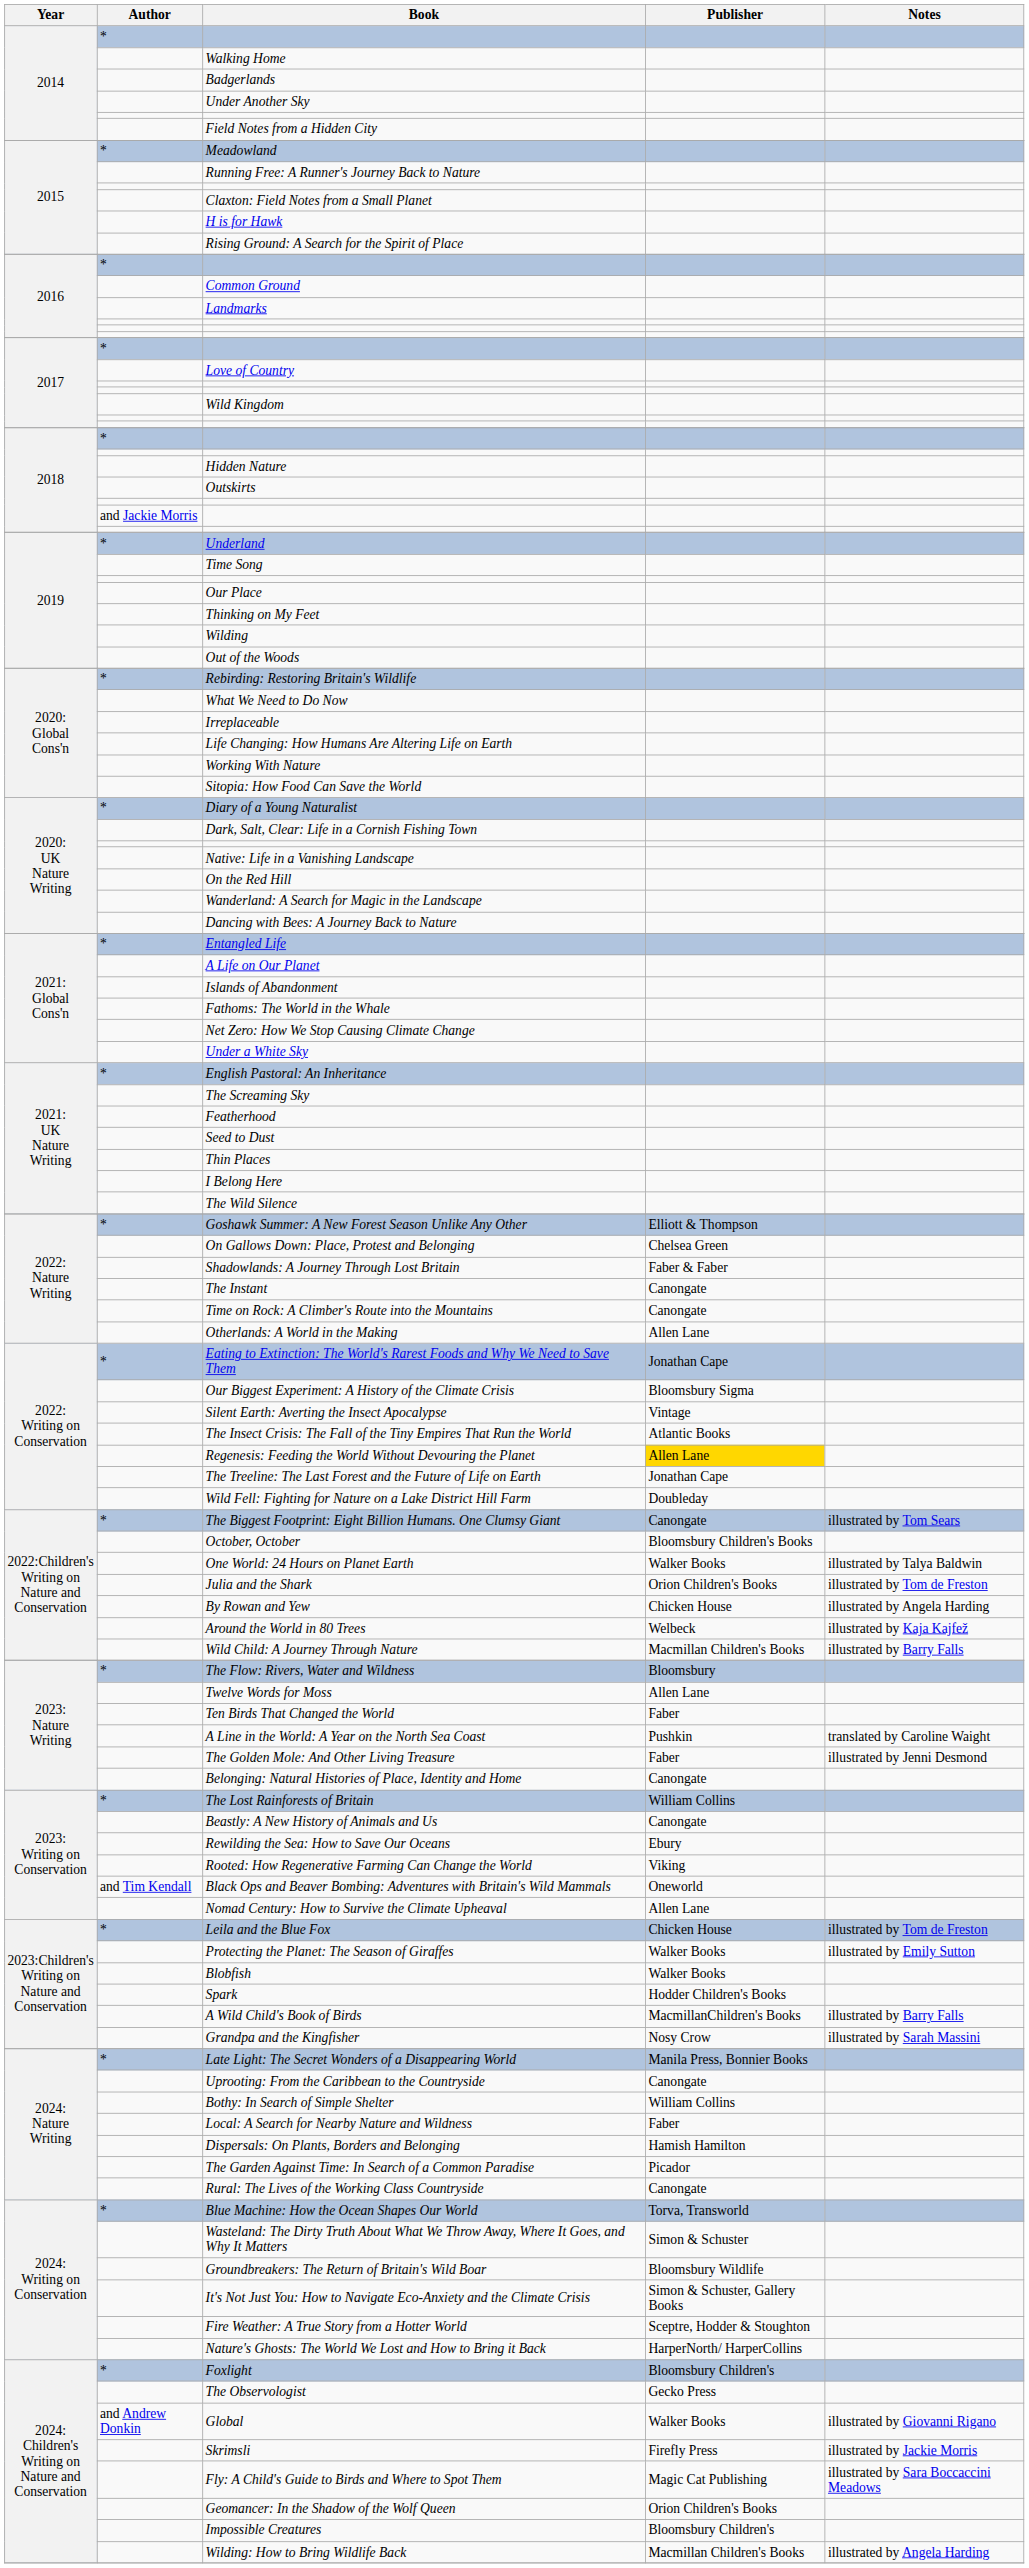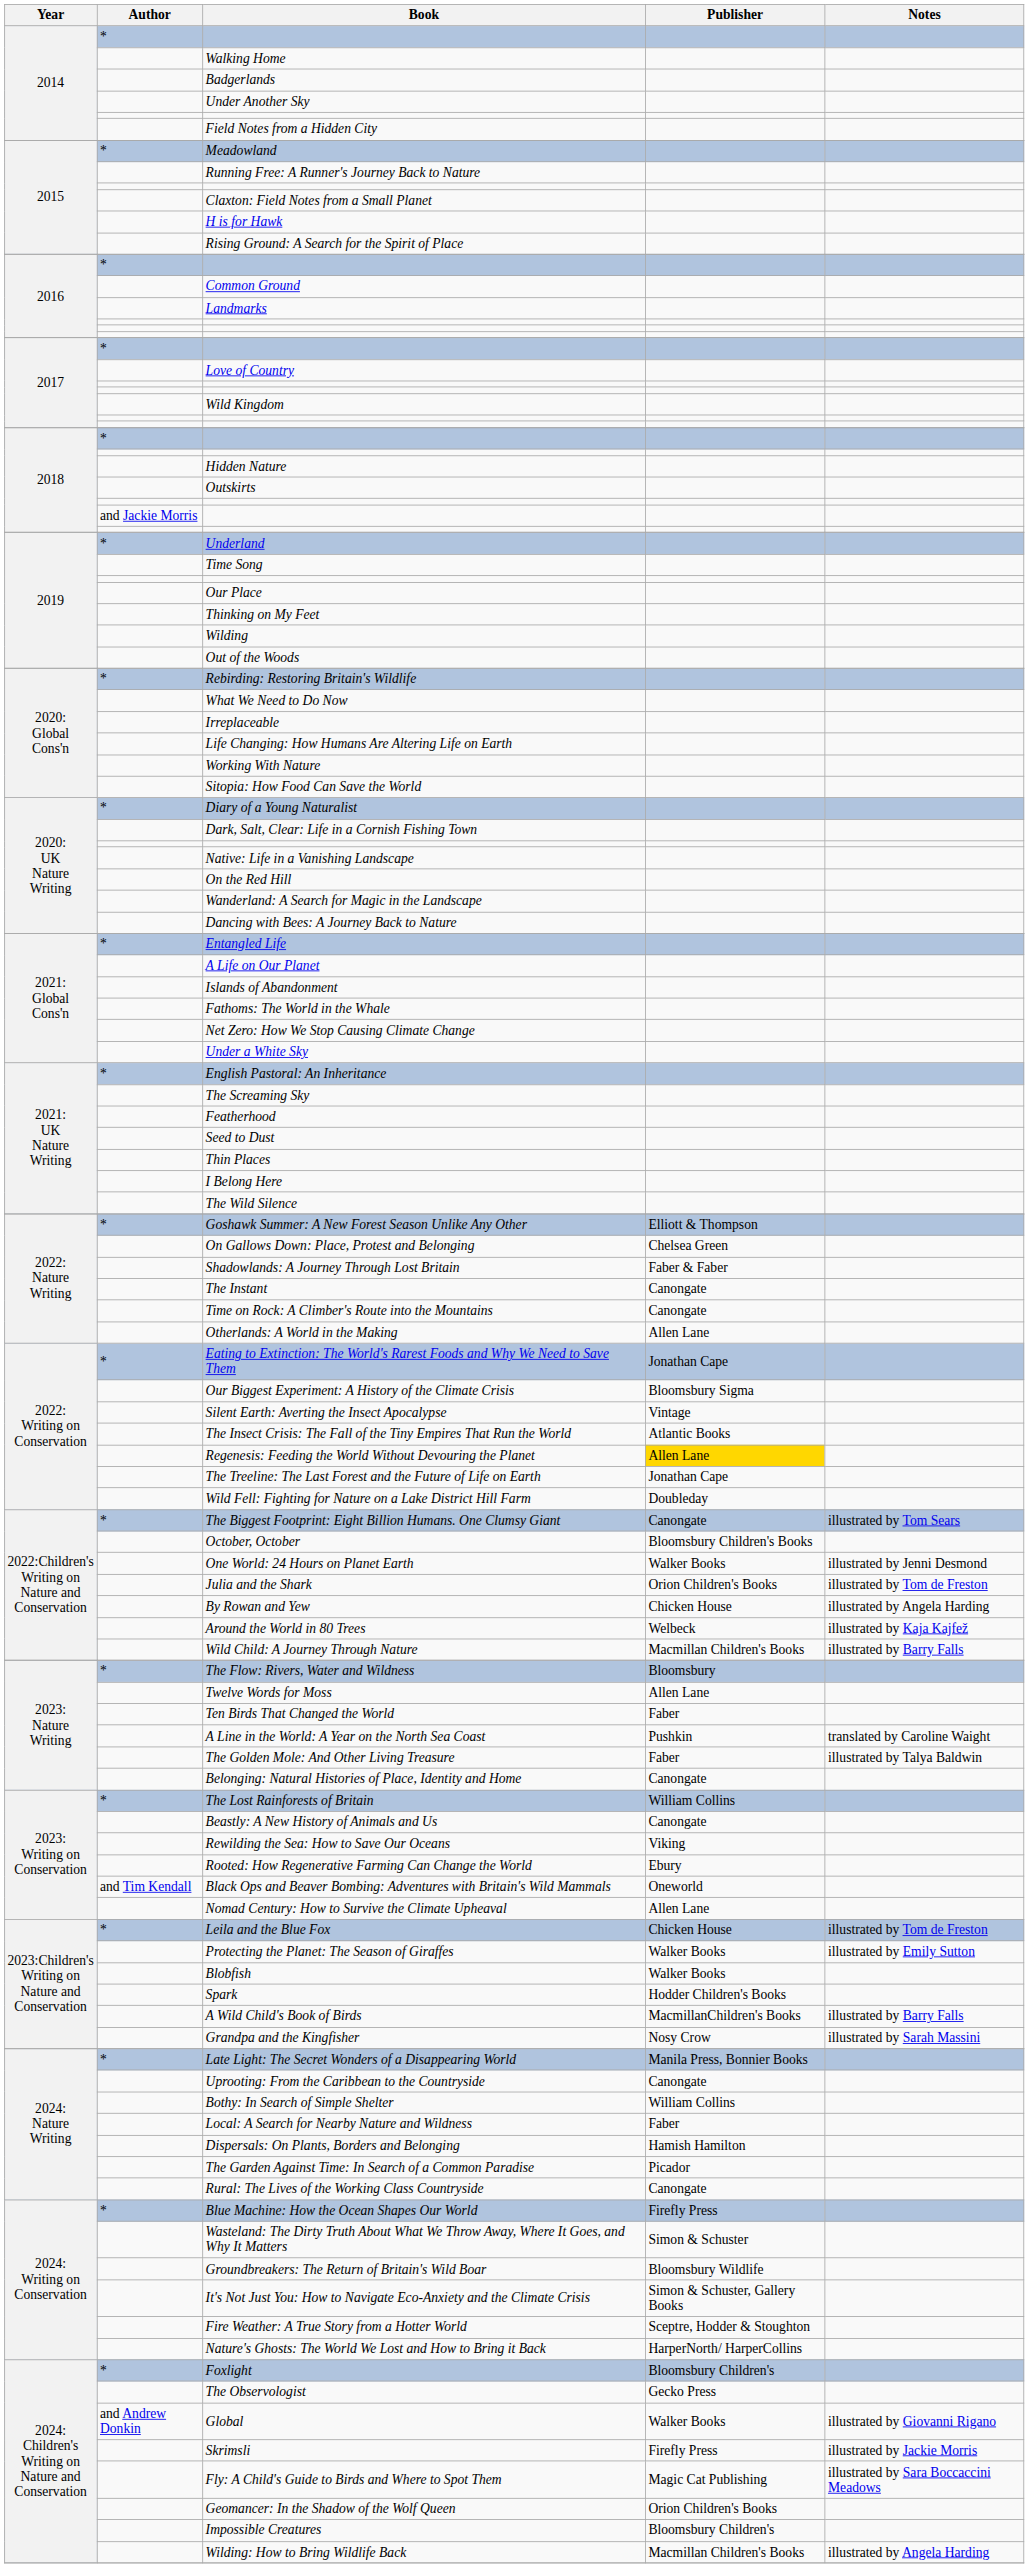One World: 24 Hours on Planet Earth | Notes: illustrated by Talya Baldwin -> illustrated by Jenni Desmond
The Golden Mole: And Other Living Treasure | Notes: illustrated by Jenni Desmond -> illustrated by Talya Baldwin
Rewilding the Sea: How to Save Our Oceans | Publisher: Ebury -> Viking
Rooted: How Regenerative Farming Can Change the World | Publisher: Viking -> Ebury
Blue Machine: How the Ocean Shapes Our World | Publisher: Torva, Transworld -> Firefly Press
